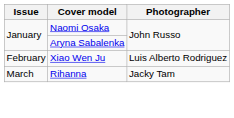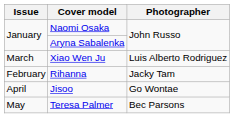Xiao Wen Ju | Issue: February -> March
Rihanna | Issue: March -> February
+ row: April | Jisoo | Go Wontae
+ row: May | Teresa Palmer | Bec Parsons
